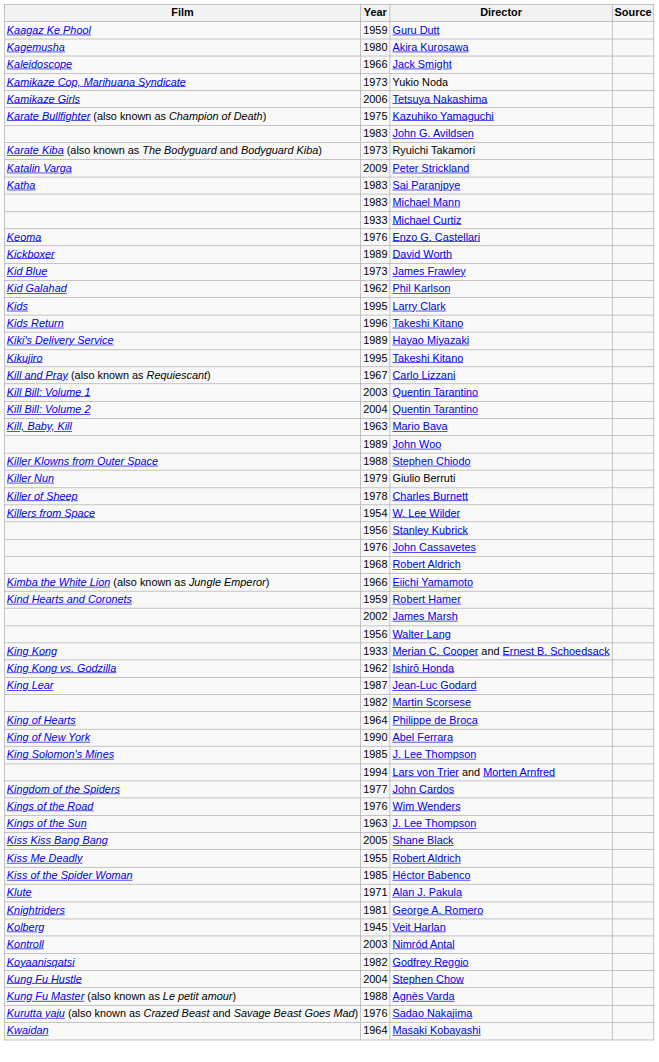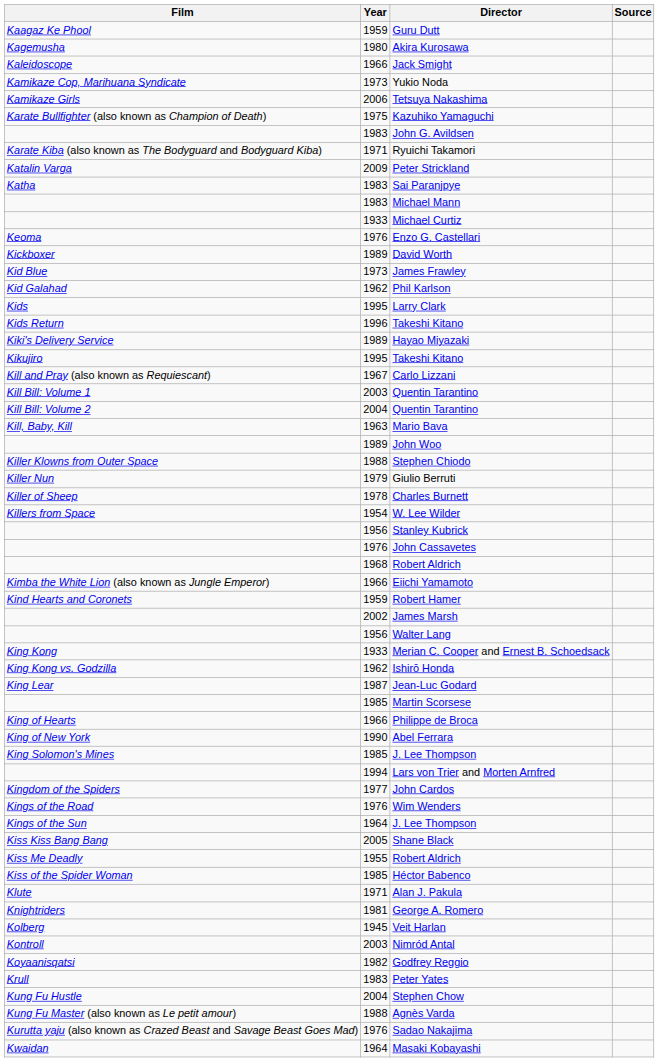Ryuichi Takamori | Year: 1973 -> 1971
Martin Scorsese | Year: 1982 -> 1985
Philippe de Broca | Year: 1964 -> 1966
Kings of the Sun / J. Lee Thompson | Year: 1963 -> 1964
+ row: Krull | 1983 | Peter Yates
